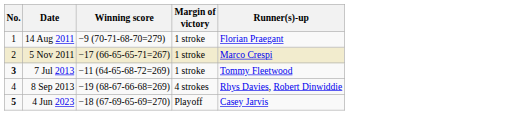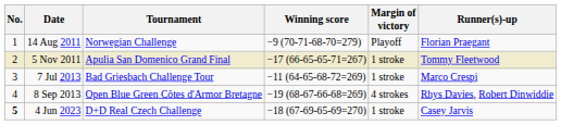+ column: Tournament | Norwegian Challenge | Apulia San Domenico Grand Final | Bad Griesbach Challenge Tour | Open Blue Green Côtes d'Armor Bretagne | D+D Real Czech Challenge
14 Aug 2011 | Margin of victory: 1 stroke -> Playoff
5 Nov 2011 | Runner(s)-up: Marco Crespi -> Tommy Fleetwood
7 Jul 2013 | No.: bold -> normal
7 Jul 2013 | Runner(s)-up: Tommy Fleetwood -> Marco Crespi
4 Jun 2023 | Margin of victory: Playoff -> 1 stroke
